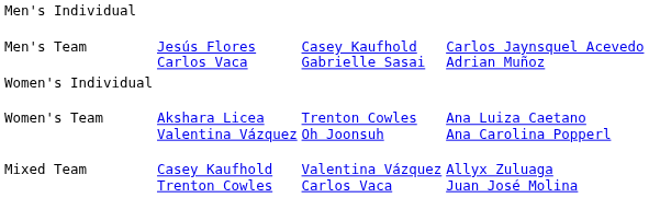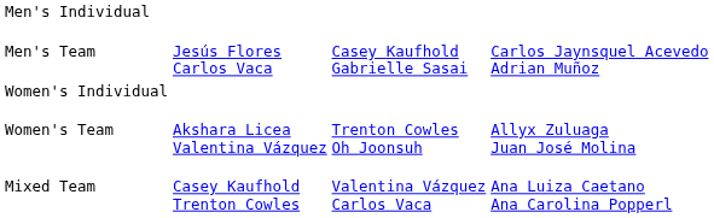Women's Team | column 4: Ana Luiza Caetano Ana Carolina Popperl -> Allyx Zuluaga Juan José Molina
Mixed Team | column 4: Allyx Zuluaga Juan José Molina -> Ana Luiza Caetano Ana Carolina Popperl
